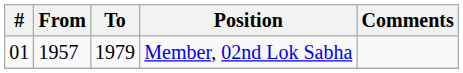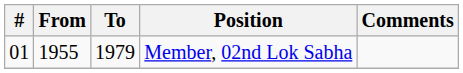Member, 02nd Lok Sabha | From: 1957 -> 1955
